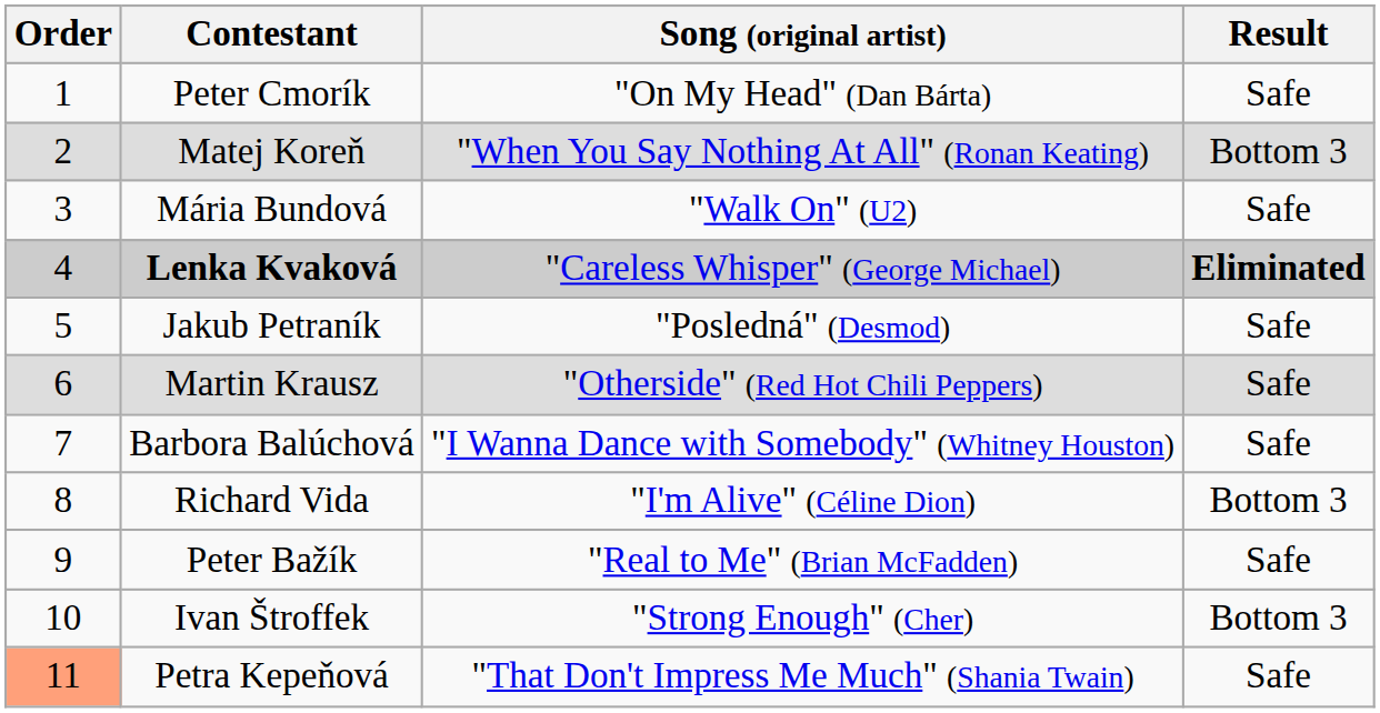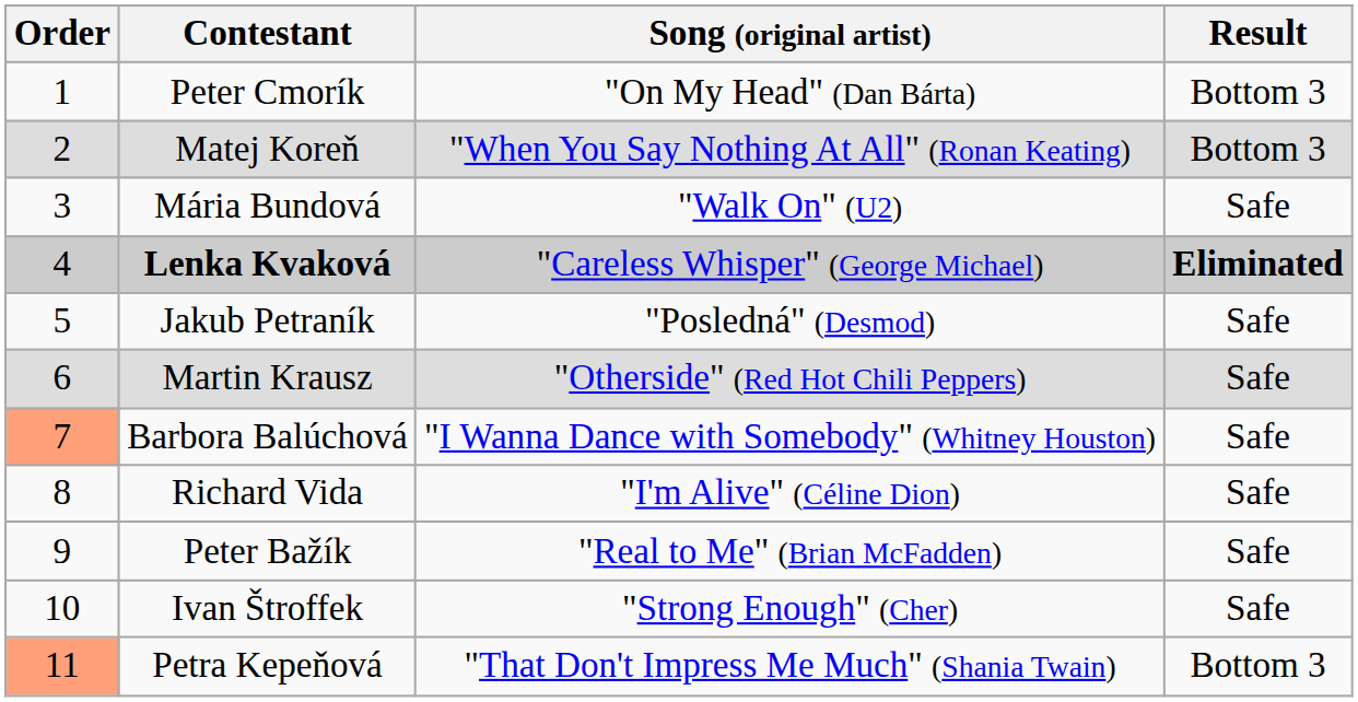Peter Cmorík | Result: Safe -> Bottom 3
Barbora Balúchová | Order: no background -> lightsalmon background
Richard Vida | Result: Bottom 3 -> Safe
Ivan Štroffek | Result: Bottom 3 -> Safe
Petra Kepeňová | Result: Safe -> Bottom 3
